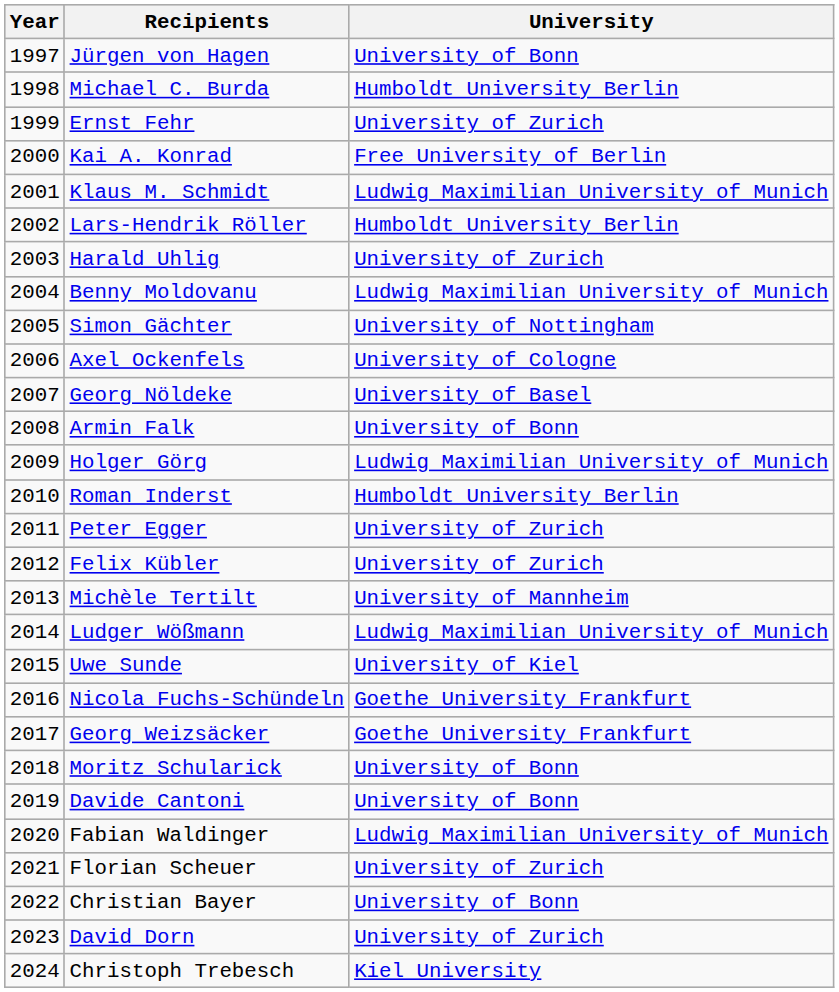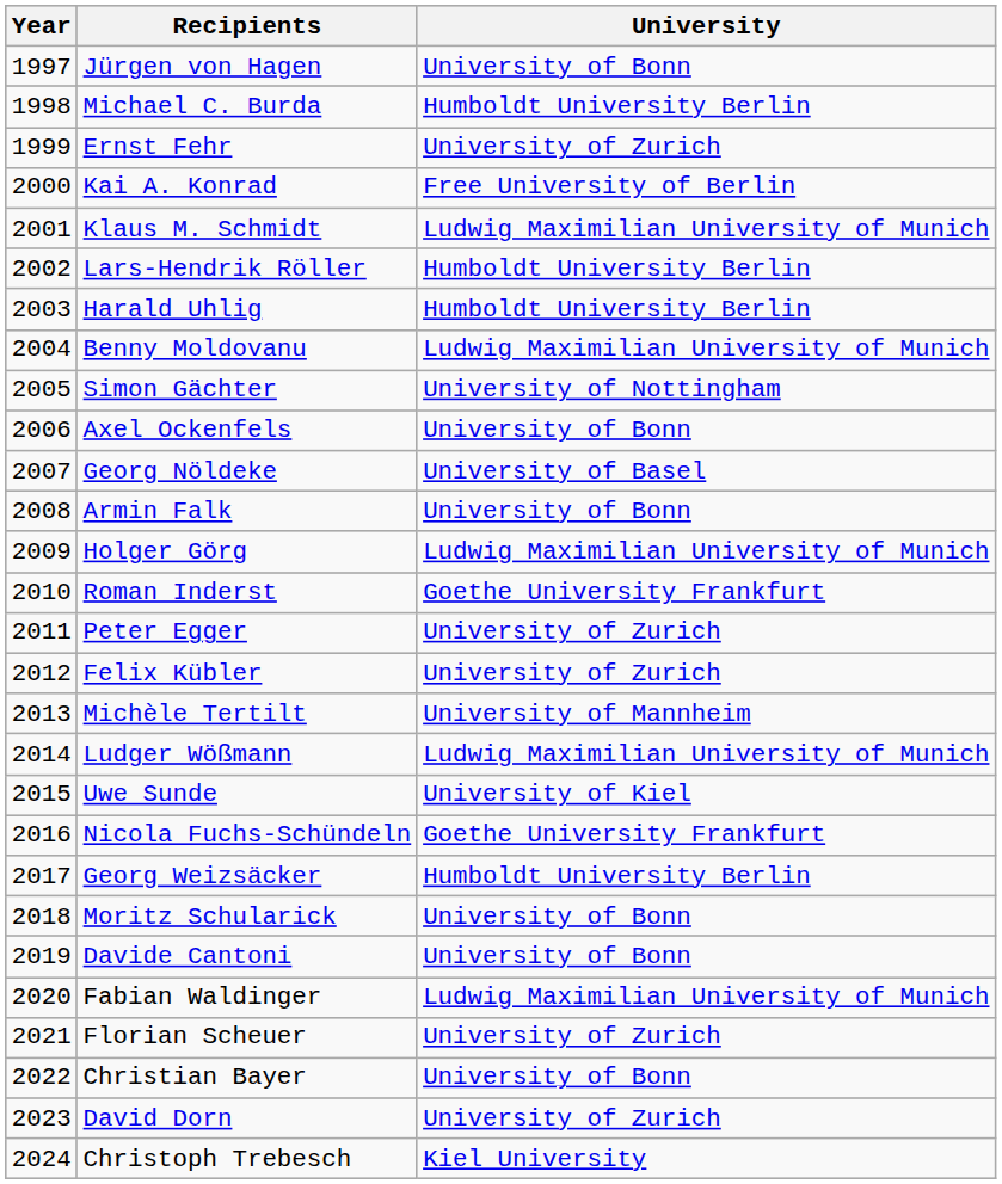Harald Uhlig | University: University of Zurich -> Humboldt University Berlin
Axel Ockenfels | University: University of Cologne -> University of Bonn
Roman Inderst | University: Humboldt University Berlin -> Goethe University Frankfurt
Georg Weizsäcker | University: Goethe University Frankfurt -> Humboldt University Berlin
